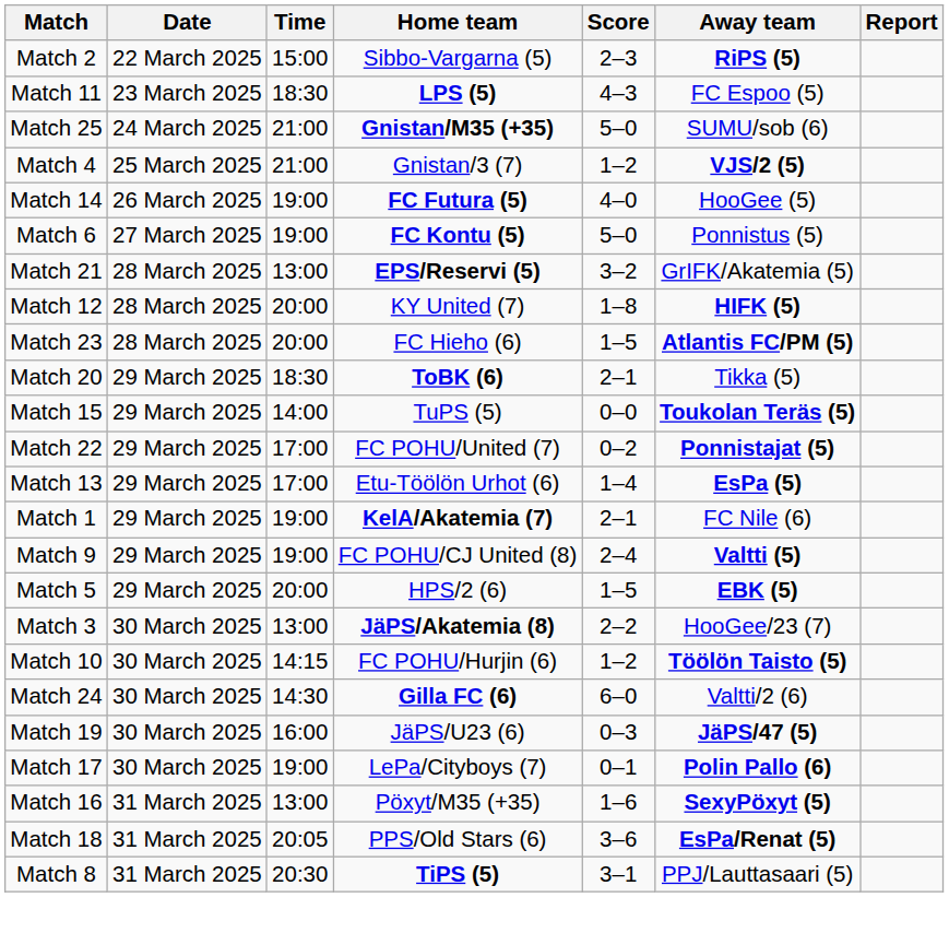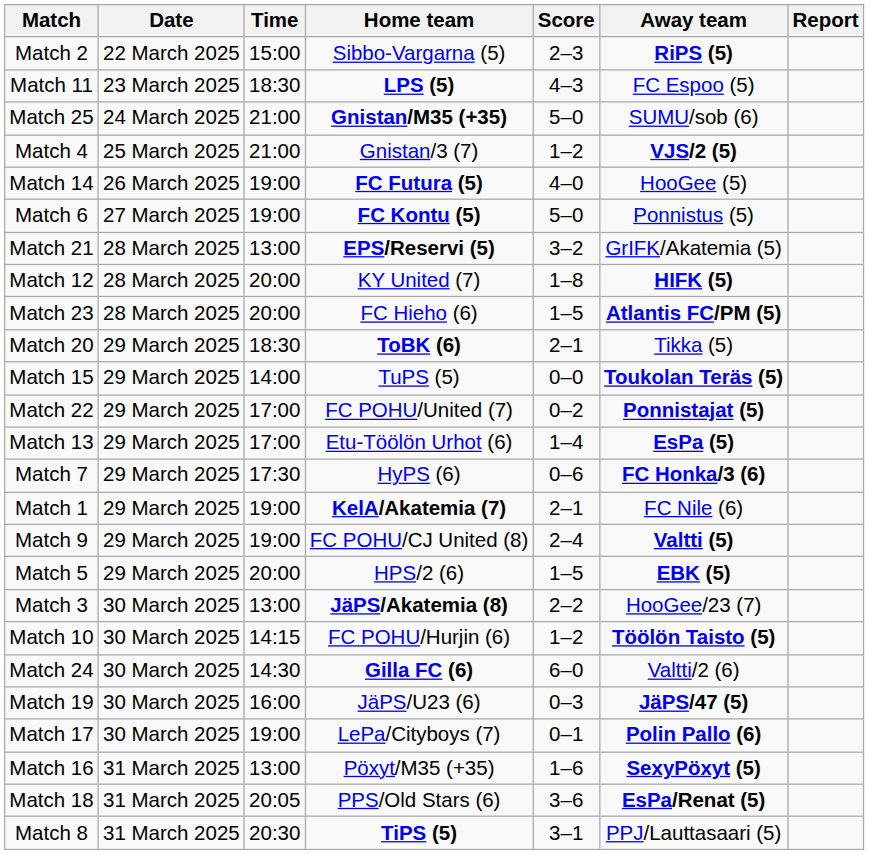+ row: Match 7 | 29 March 2025 | 17:30 | HyPS (6) | 0–6 | FC Honka/3 (6)
